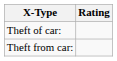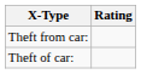rows swapped: Theft of car: <-> Theft from car:
